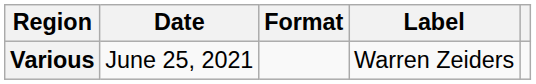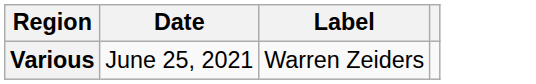- column: Format
